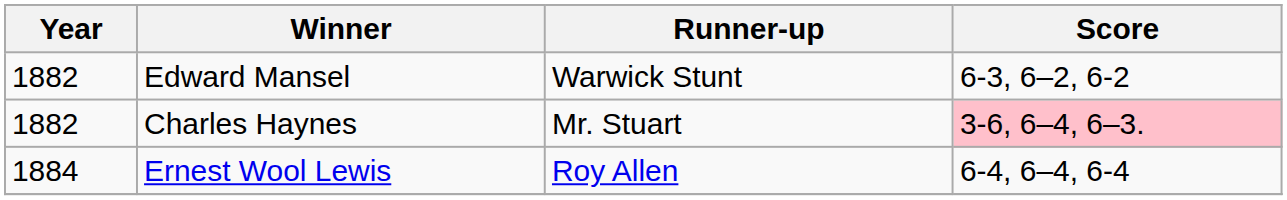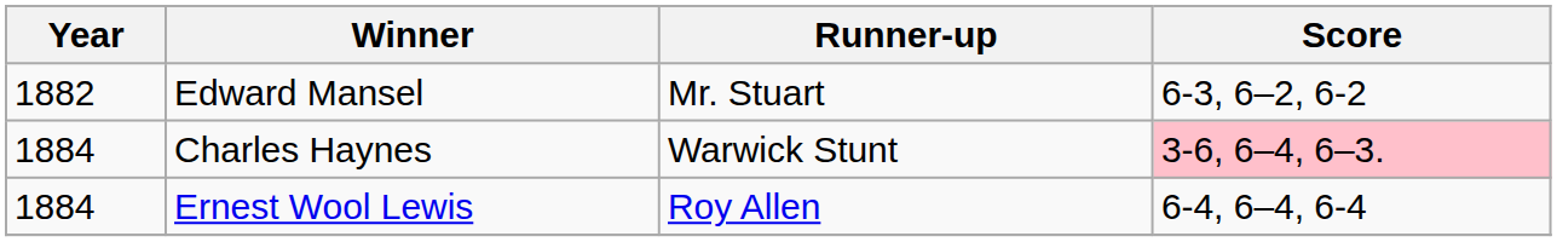Edward Mansel | Runner-up: Warwick Stunt -> Mr. Stuart
Charles Haynes | Year: 1882 -> 1884
Charles Haynes | Runner-up: Mr. Stuart -> Warwick Stunt
